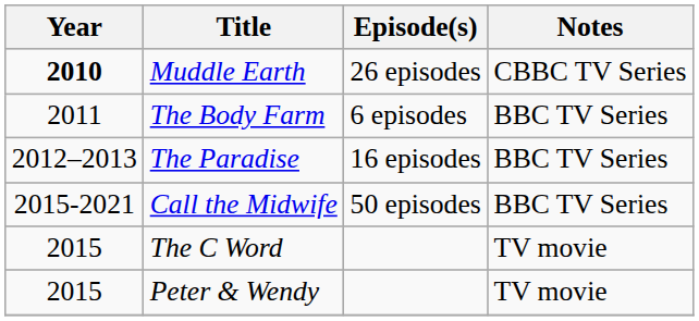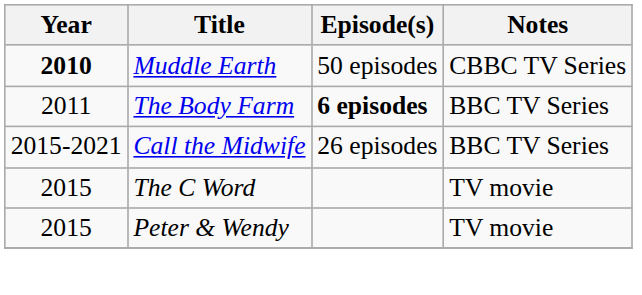Muddle Earth | Episode(s): 26 episodes -> 50 episodes
The Body Farm | Episode(s): normal -> bold
- row: 2012–2013 | The Paradise | 16 episodes | BBC TV Series
Call the Midwife | Episode(s): 50 episodes -> 26 episodes
